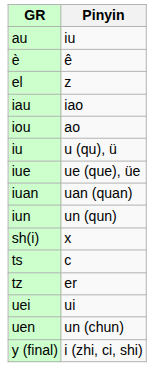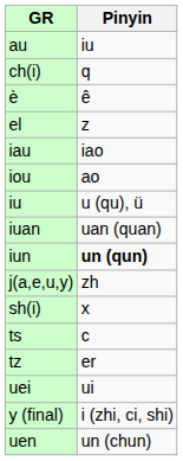+ row: ch(i) | q
- row: iue | ue (que), üe
iun | Pinyin: normal -> bold
+ row: j(a,e,u,y) | zh
rows swapped: uen <-> y (final)
